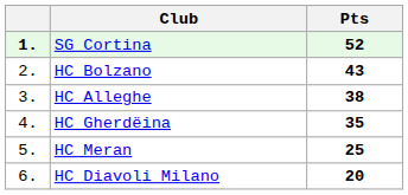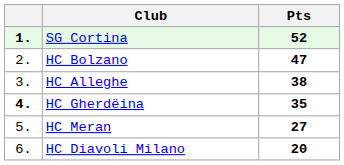HC Bolzano | Pts: 43 -> 47
HC Gherdëina | column 1: normal -> bold
HC Meran | Pts: 25 -> 27
